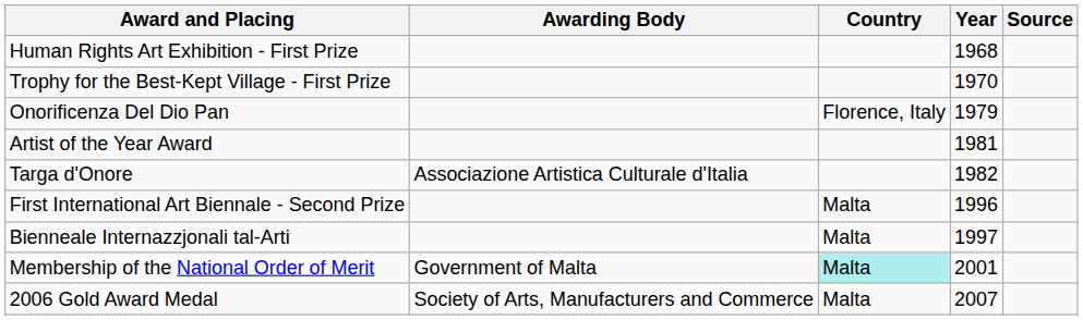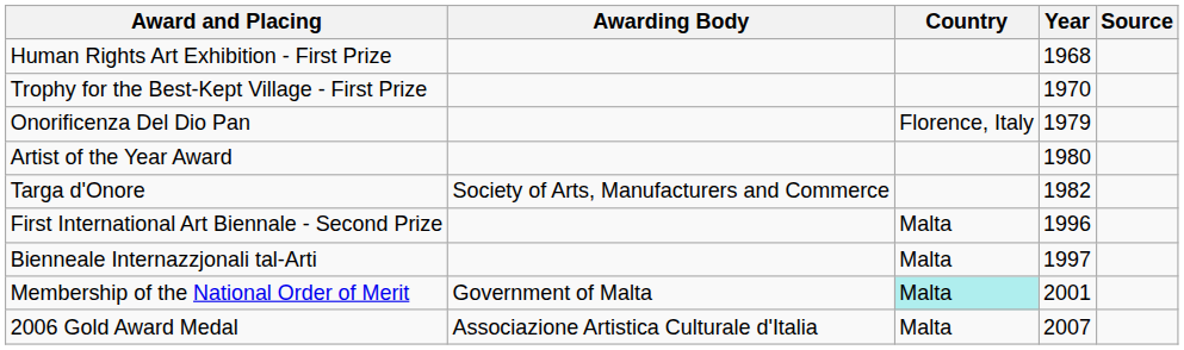Artist of the Year Award | Year: 1981 -> 1980
Targa d'Onore | Awarding Body: Associazione Artistica Culturale d'Italia -> Society of Arts, Manufacturers and Commerce
2006 Gold Award Medal | Awarding Body: Society of Arts, Manufacturers and Commerce -> Associazione Artistica Culturale d'Italia
